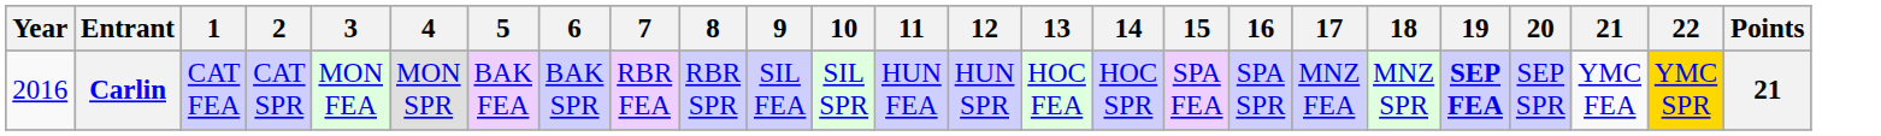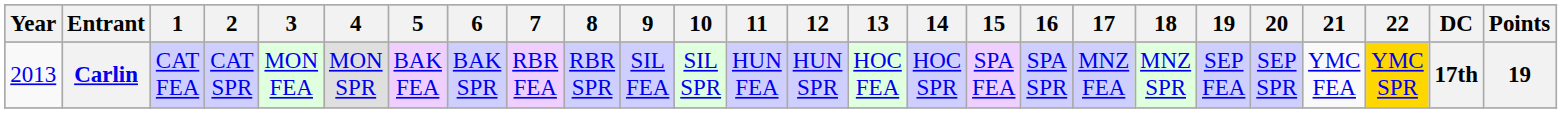+ column: DC | 17th
Carlin | Year: 2016 -> 2013
Carlin | 19: bold -> normal
Carlin | Points: 21 -> 19
